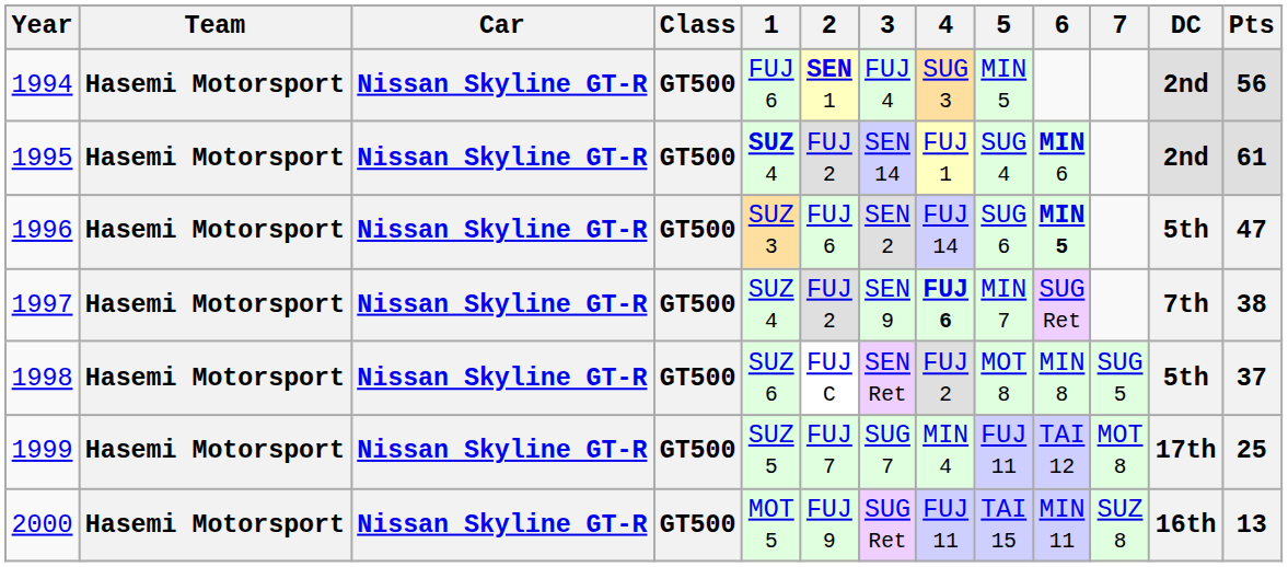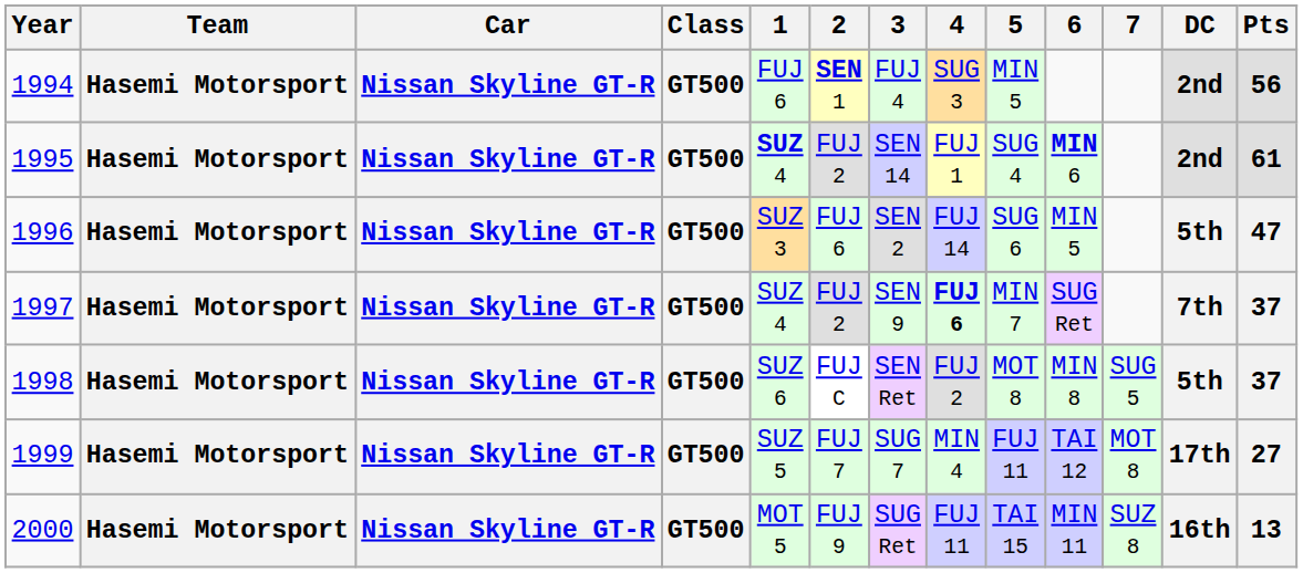1996 | 6: bold -> normal
1997 | Pts: 38 -> 37
1999 | Pts: 25 -> 27
